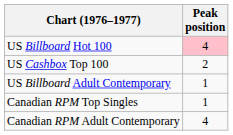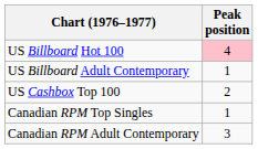rows swapped: US Billboard Adult Contemporary <-> US Cashbox Top 100
Canadian RPM Adult Contemporary | Peak position: 4 -> 3
